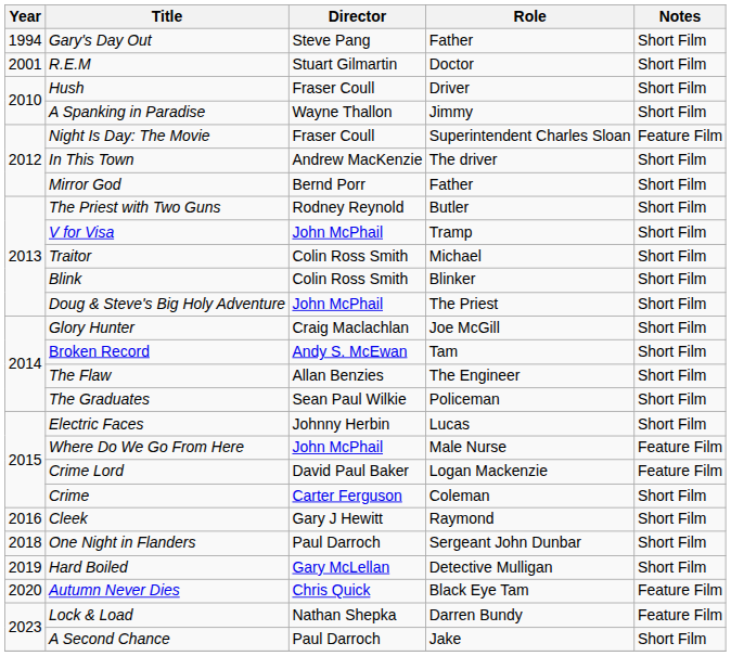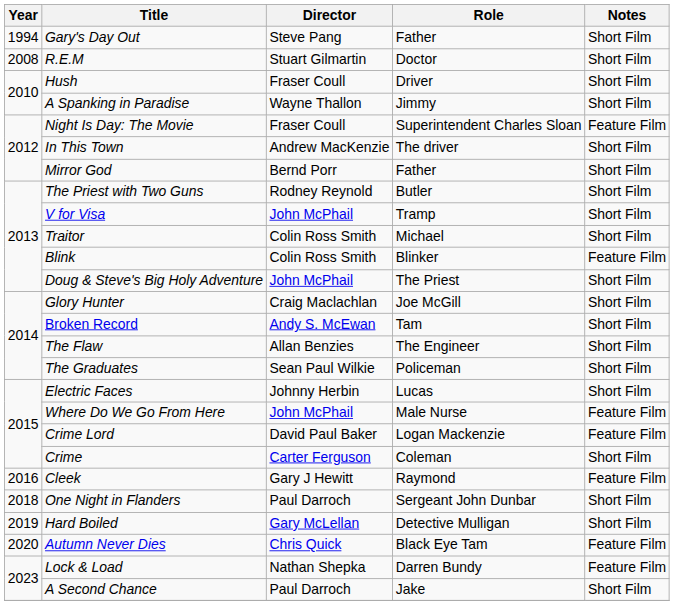R.E.M | Year: 2001 -> 2008
Blink | Notes: Short Film -> Feature Film
Cleek | Notes: Short Film -> Feature Film
